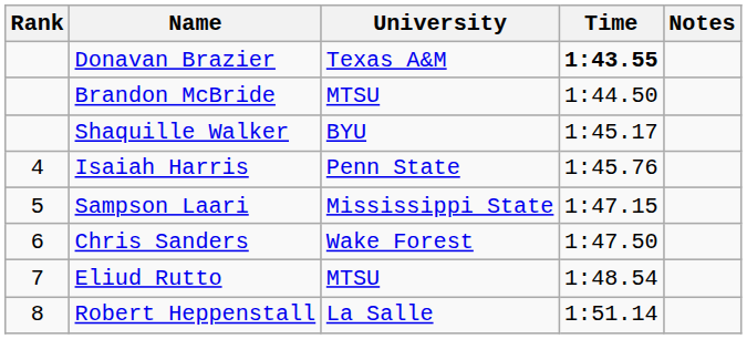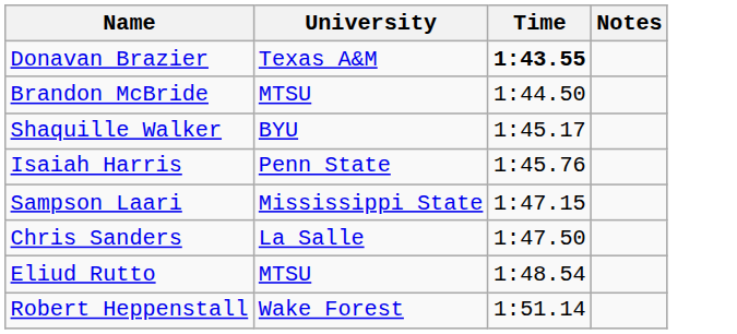- column: Rank | 4 | 5 | 6 | 7 | 8
Chris Sanders | University: Wake Forest -> La Salle
Robert Heppenstall | University: La Salle -> Wake Forest
